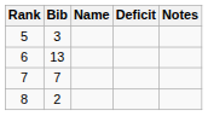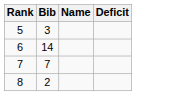- column: Notes
6 | Bib: 13 -> 14
